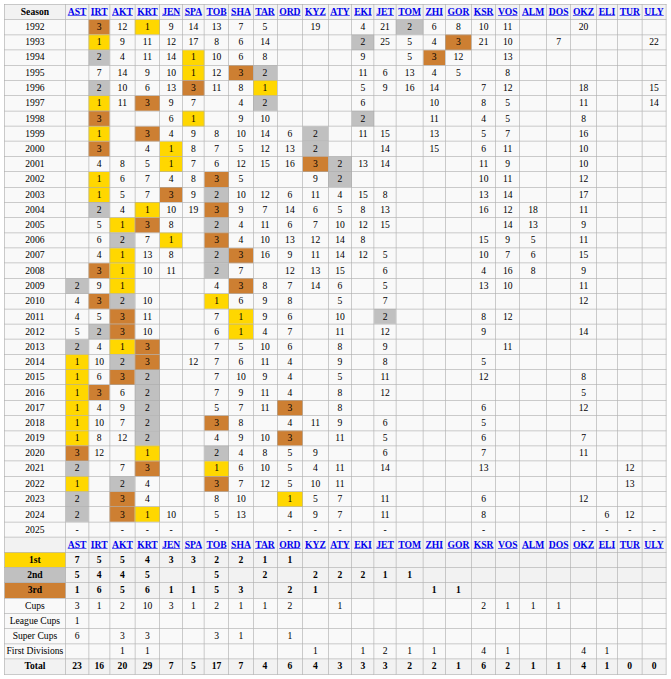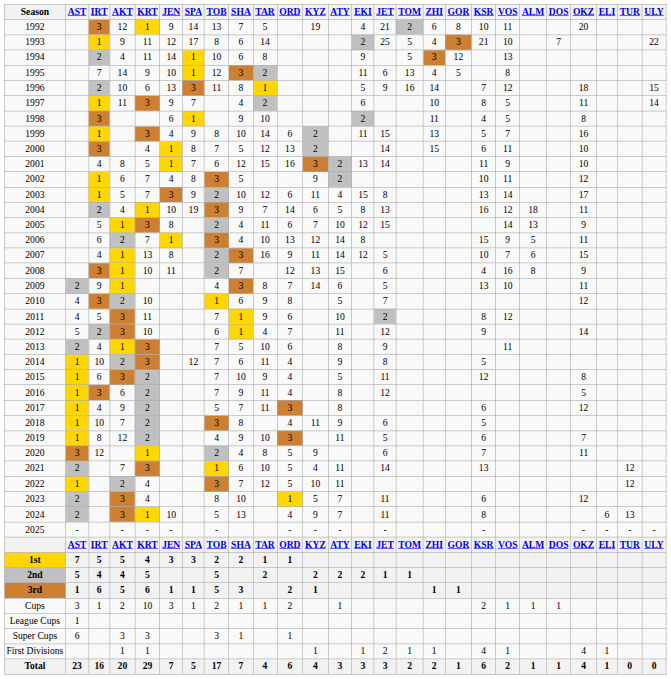2022 | TUR: 13 -> 12
2024 | TUR: 12 -> 13
